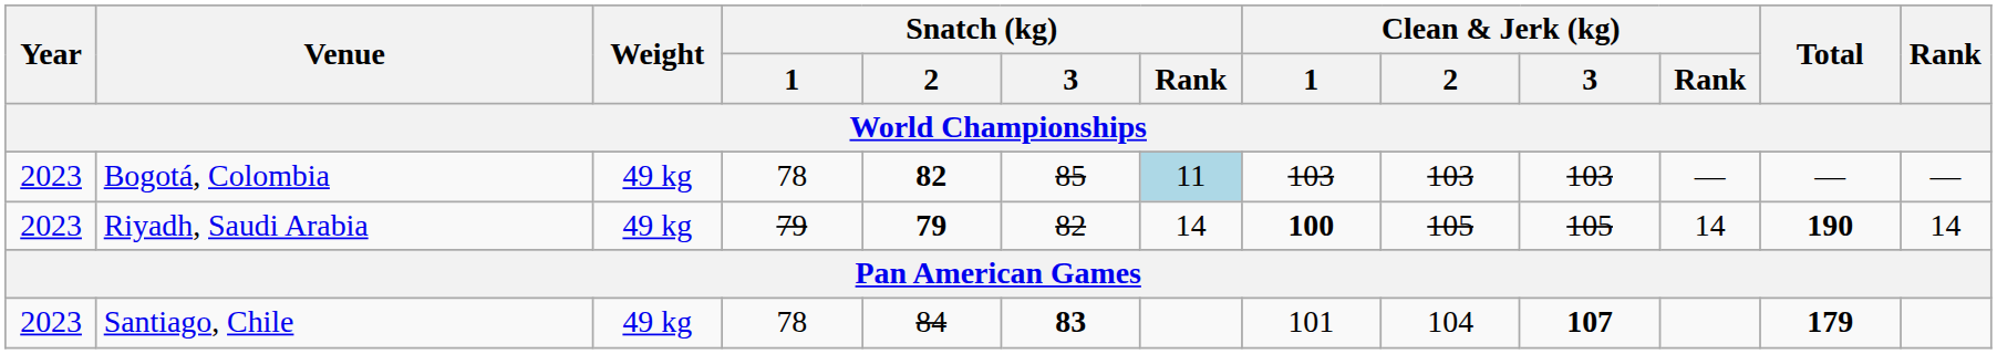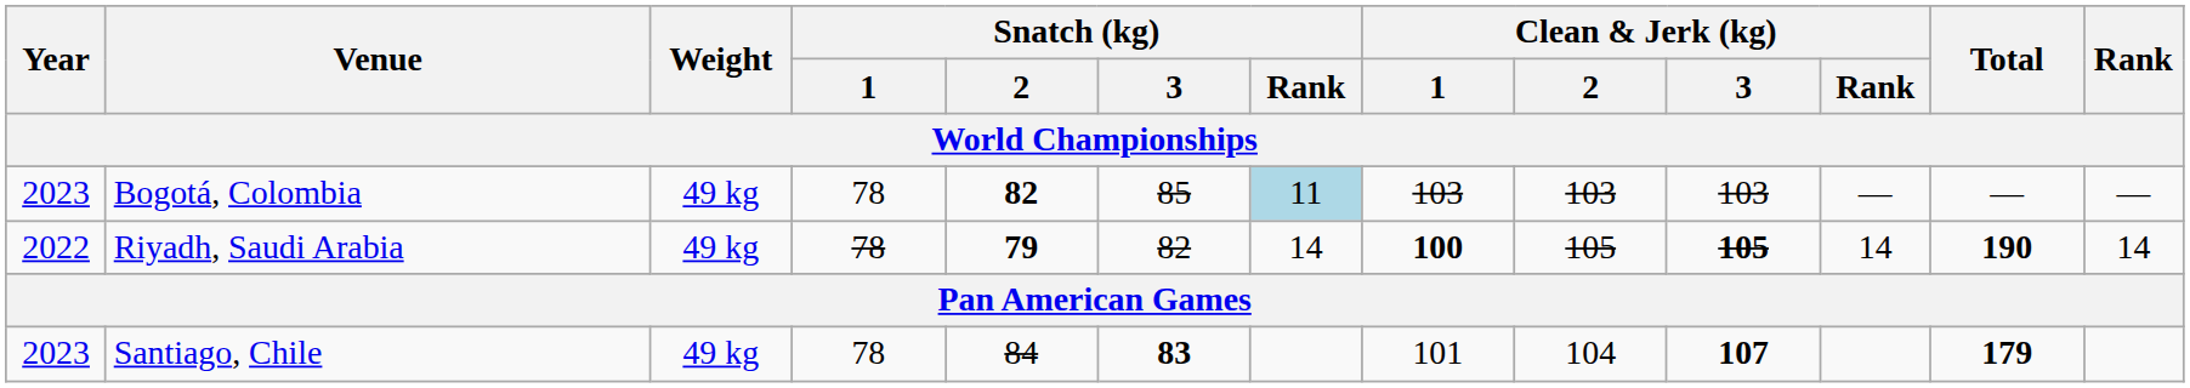Riyadh, Saudi Arabia | Year: 2023 -> 2022
Riyadh, Saudi Arabia | Snatch (kg) / 1: 79 -> 78
Riyadh, Saudi Arabia | Clean & Jerk (kg) / 3: normal -> bold
